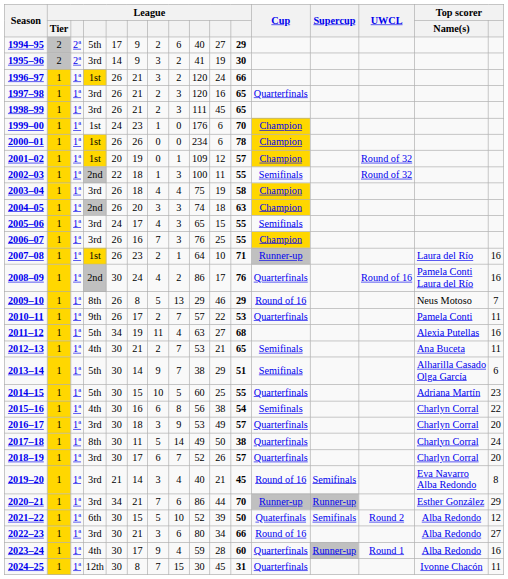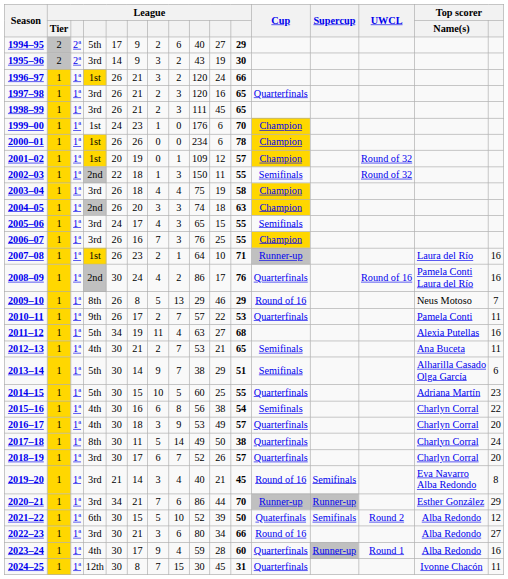1995–96 | column 9: 41 -> 43
2002–03 | column 9: 100 -> 150
2016–17 | column 4: 3rd -> 4th
